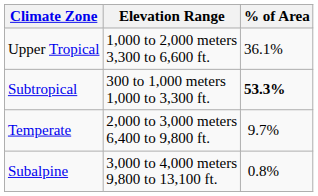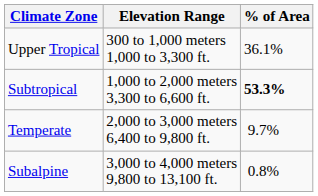Upper Tropical | Elevation Range: 1,000 to 2,000 meters 3,300 to 6,600 ft. -> 300 to 1,000 meters 1,000 to 3,300 ft.
Subtropical | Elevation Range: 300 to 1,000 meters 1,000 to 3,300 ft. -> 1,000 to 2,000 meters 3,300 to 6,600 ft.
